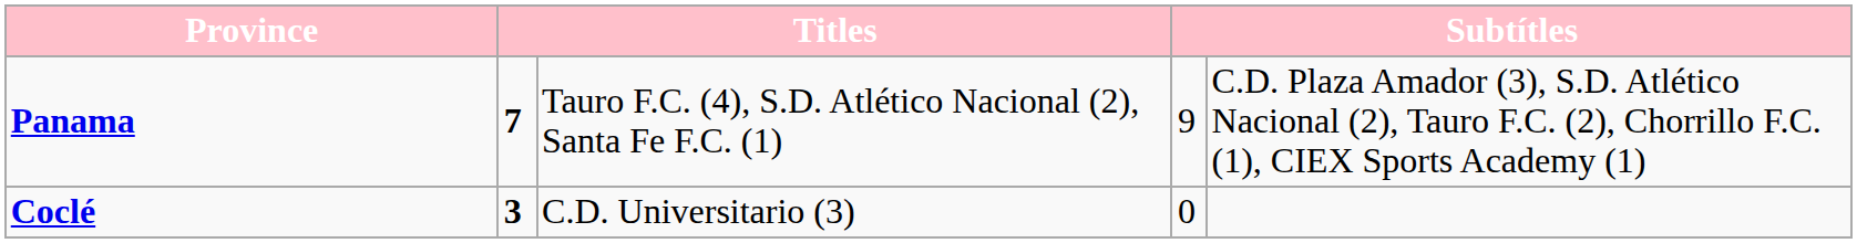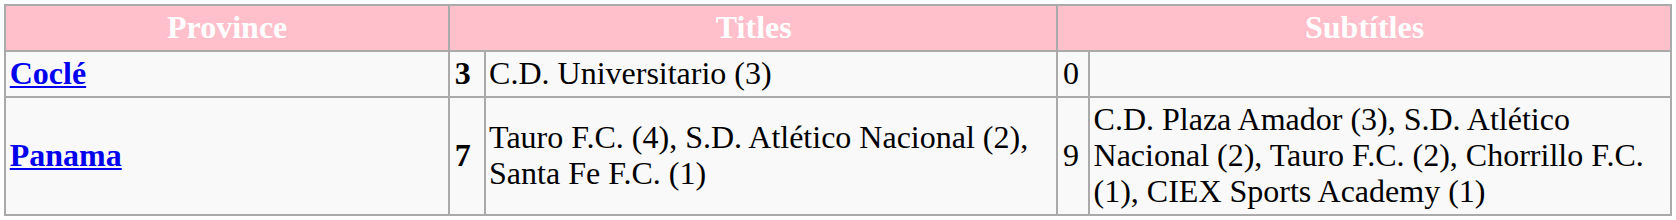rows swapped: Panama <-> Coclé
